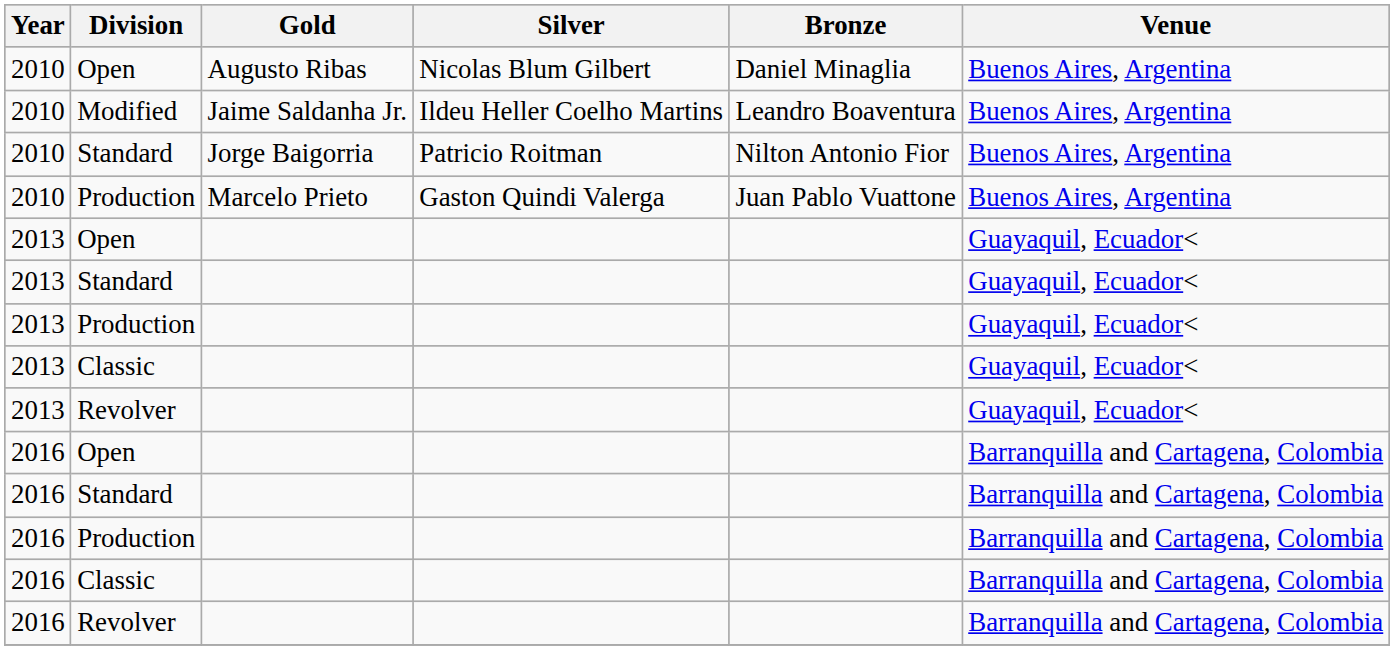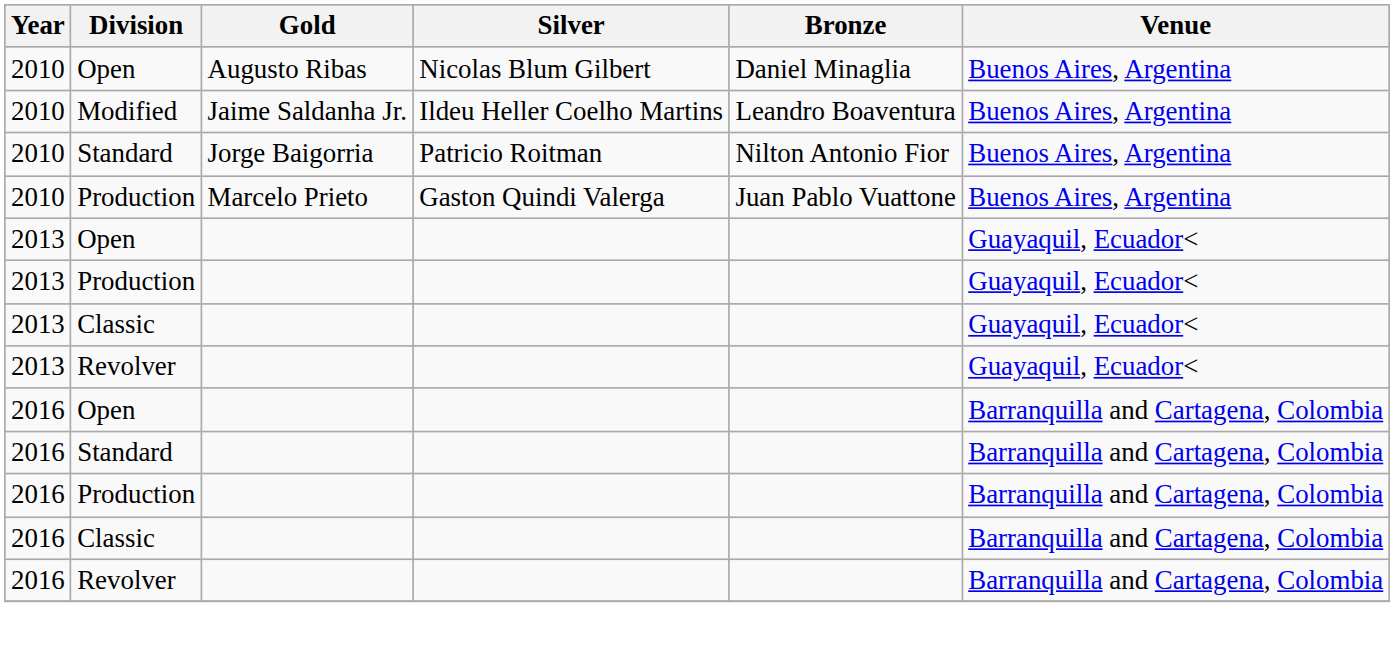- row: 2013 | Standard | Guayaquil, Ecuador<
